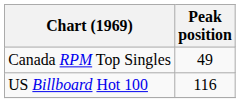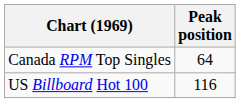Canada RPM Top Singles | Peak position: 49 -> 64
